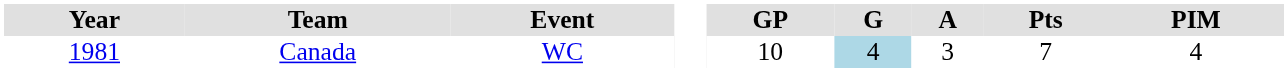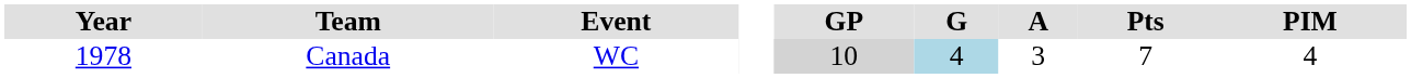Canada | Year: 1981 -> 1978
Canada | GP: no background -> lightgrey background
